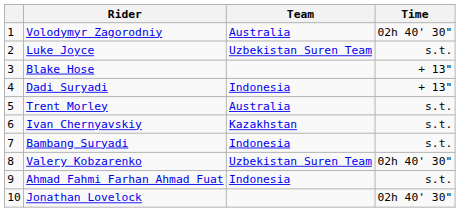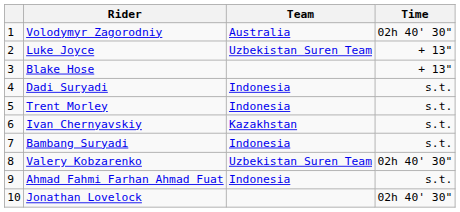Luke Joyce | Time: s.t. -> + 13"
Dadi Suryadi | Time: + 13" -> s.t.
Trent Morley | Team: Australia -> Indonesia
